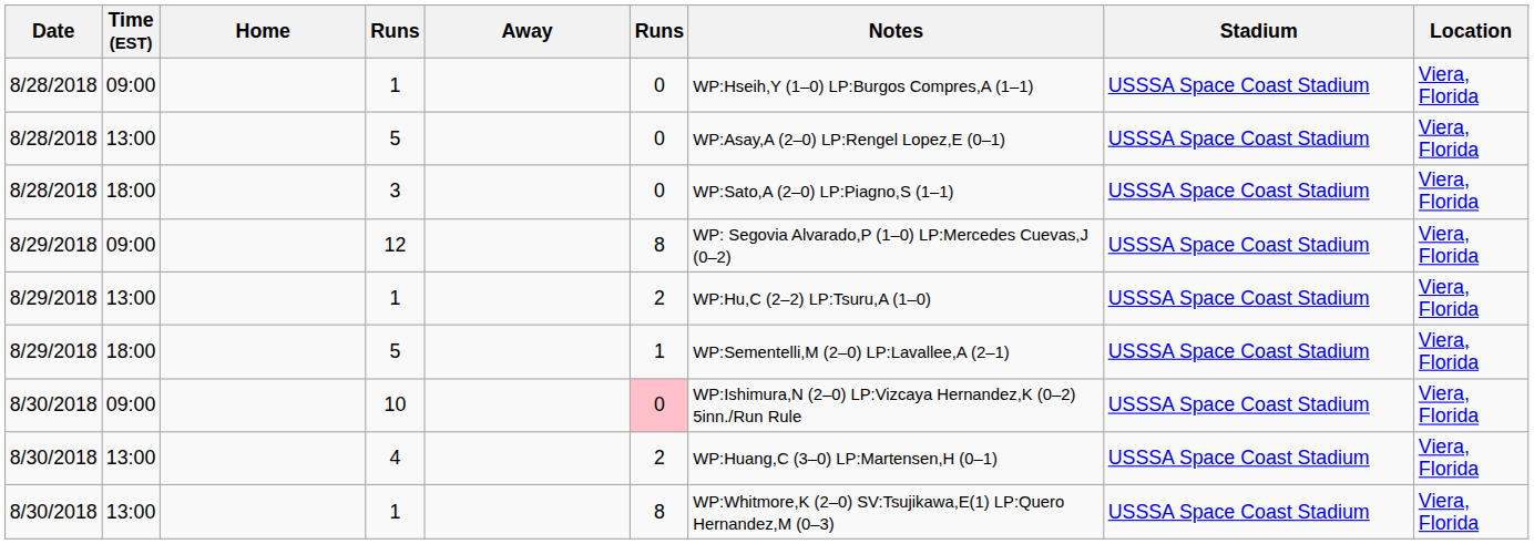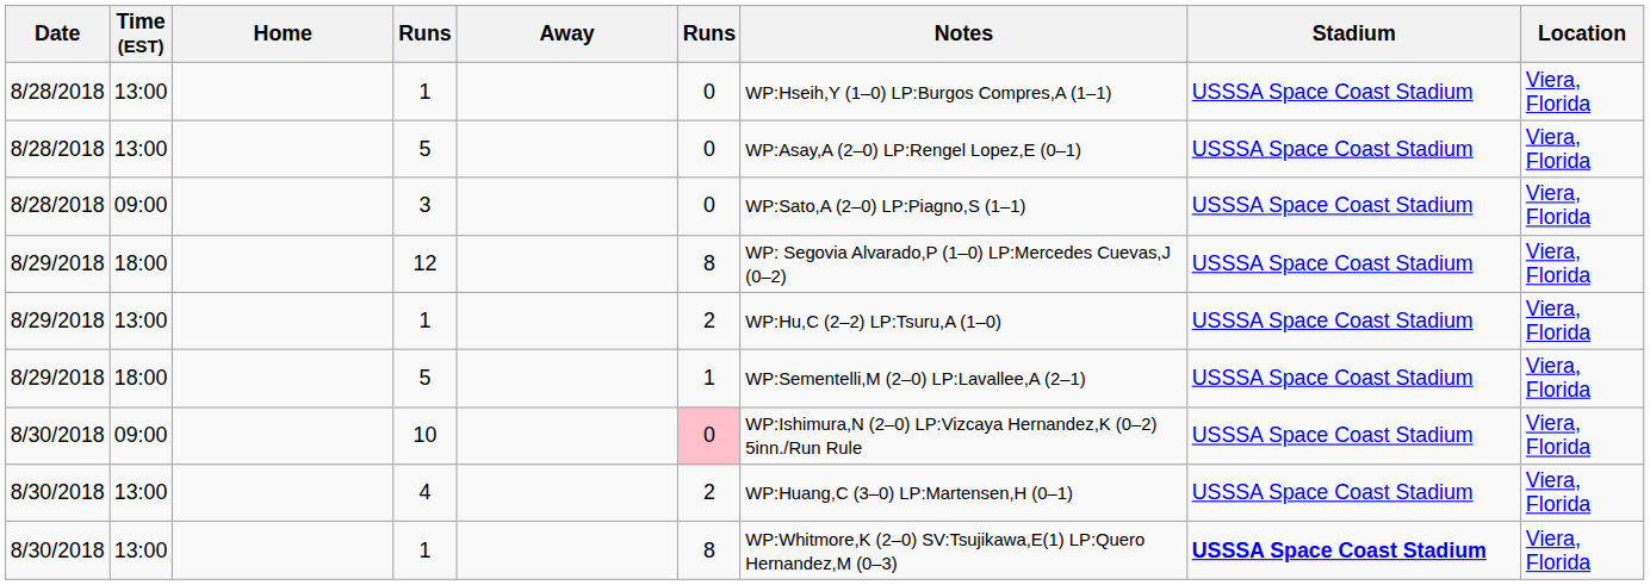8/28/2018 / 1 | Time (EST): 09:00 -> 13:00
3 | Time (EST): 18:00 -> 09:00
12 | Time (EST): 09:00 -> 18:00
8/30/2018 / 1 | Stadium: normal -> bold
